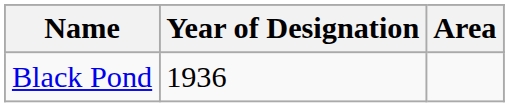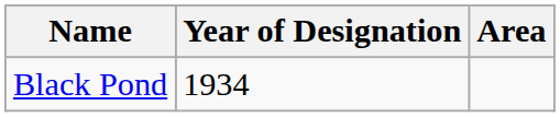Black Pond | Year of Designation: 1936 -> 1934
